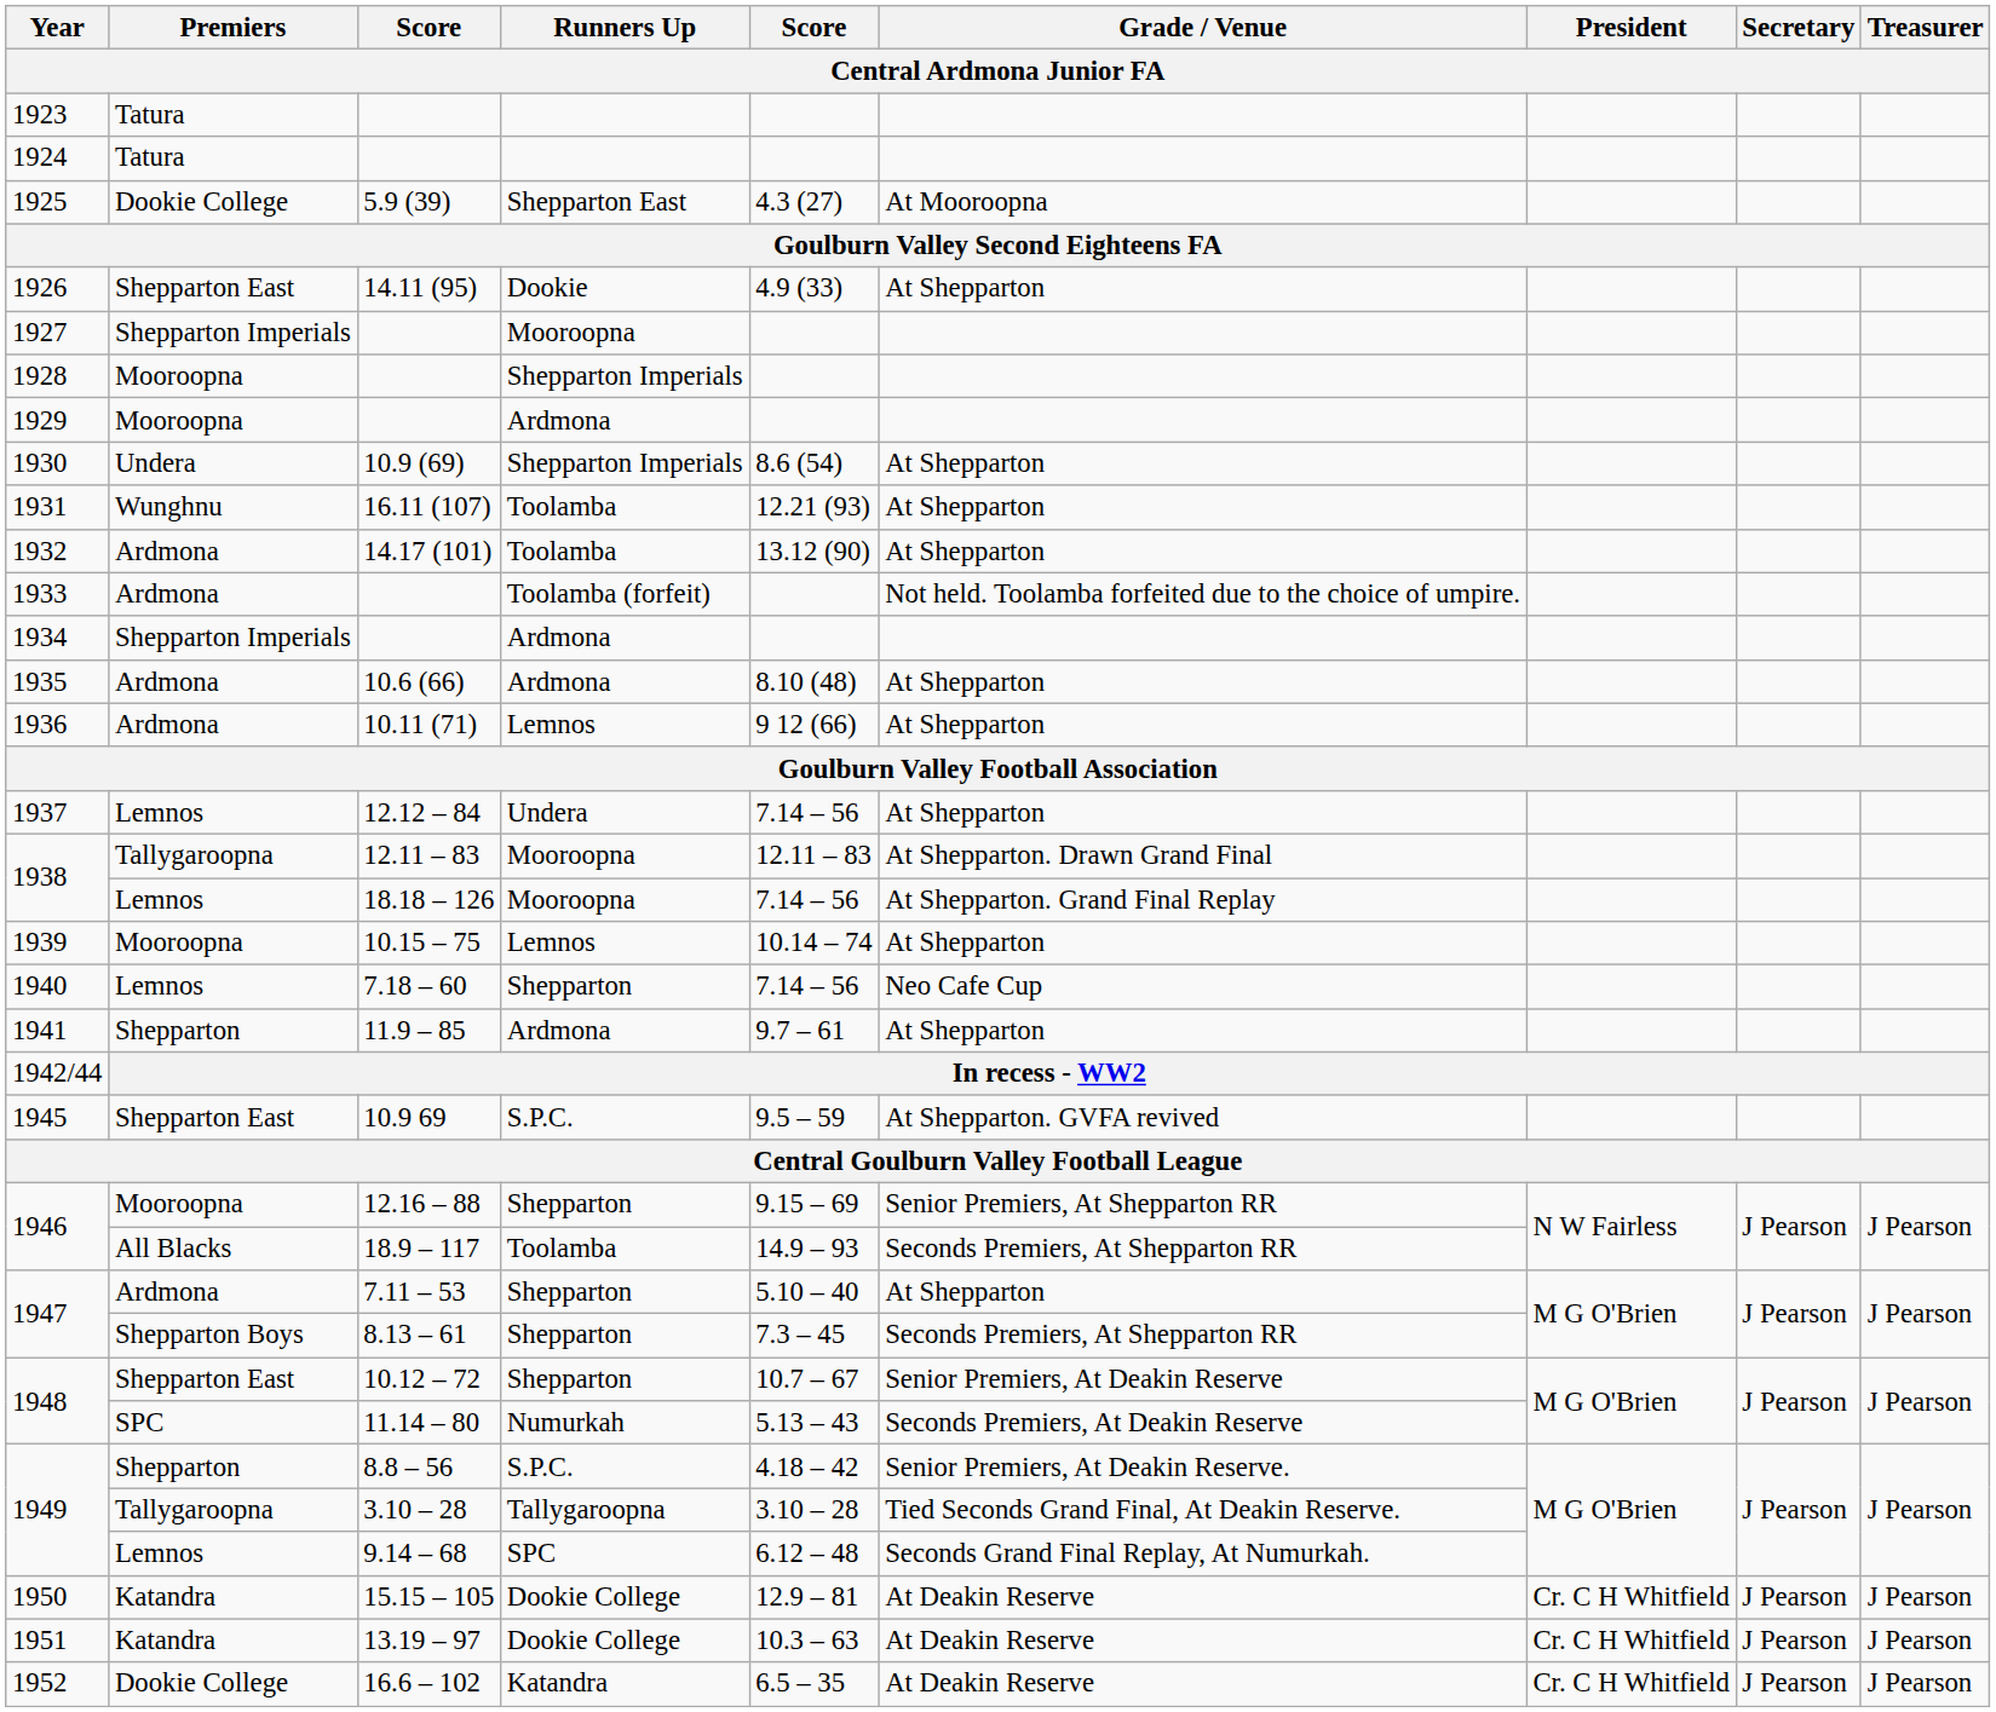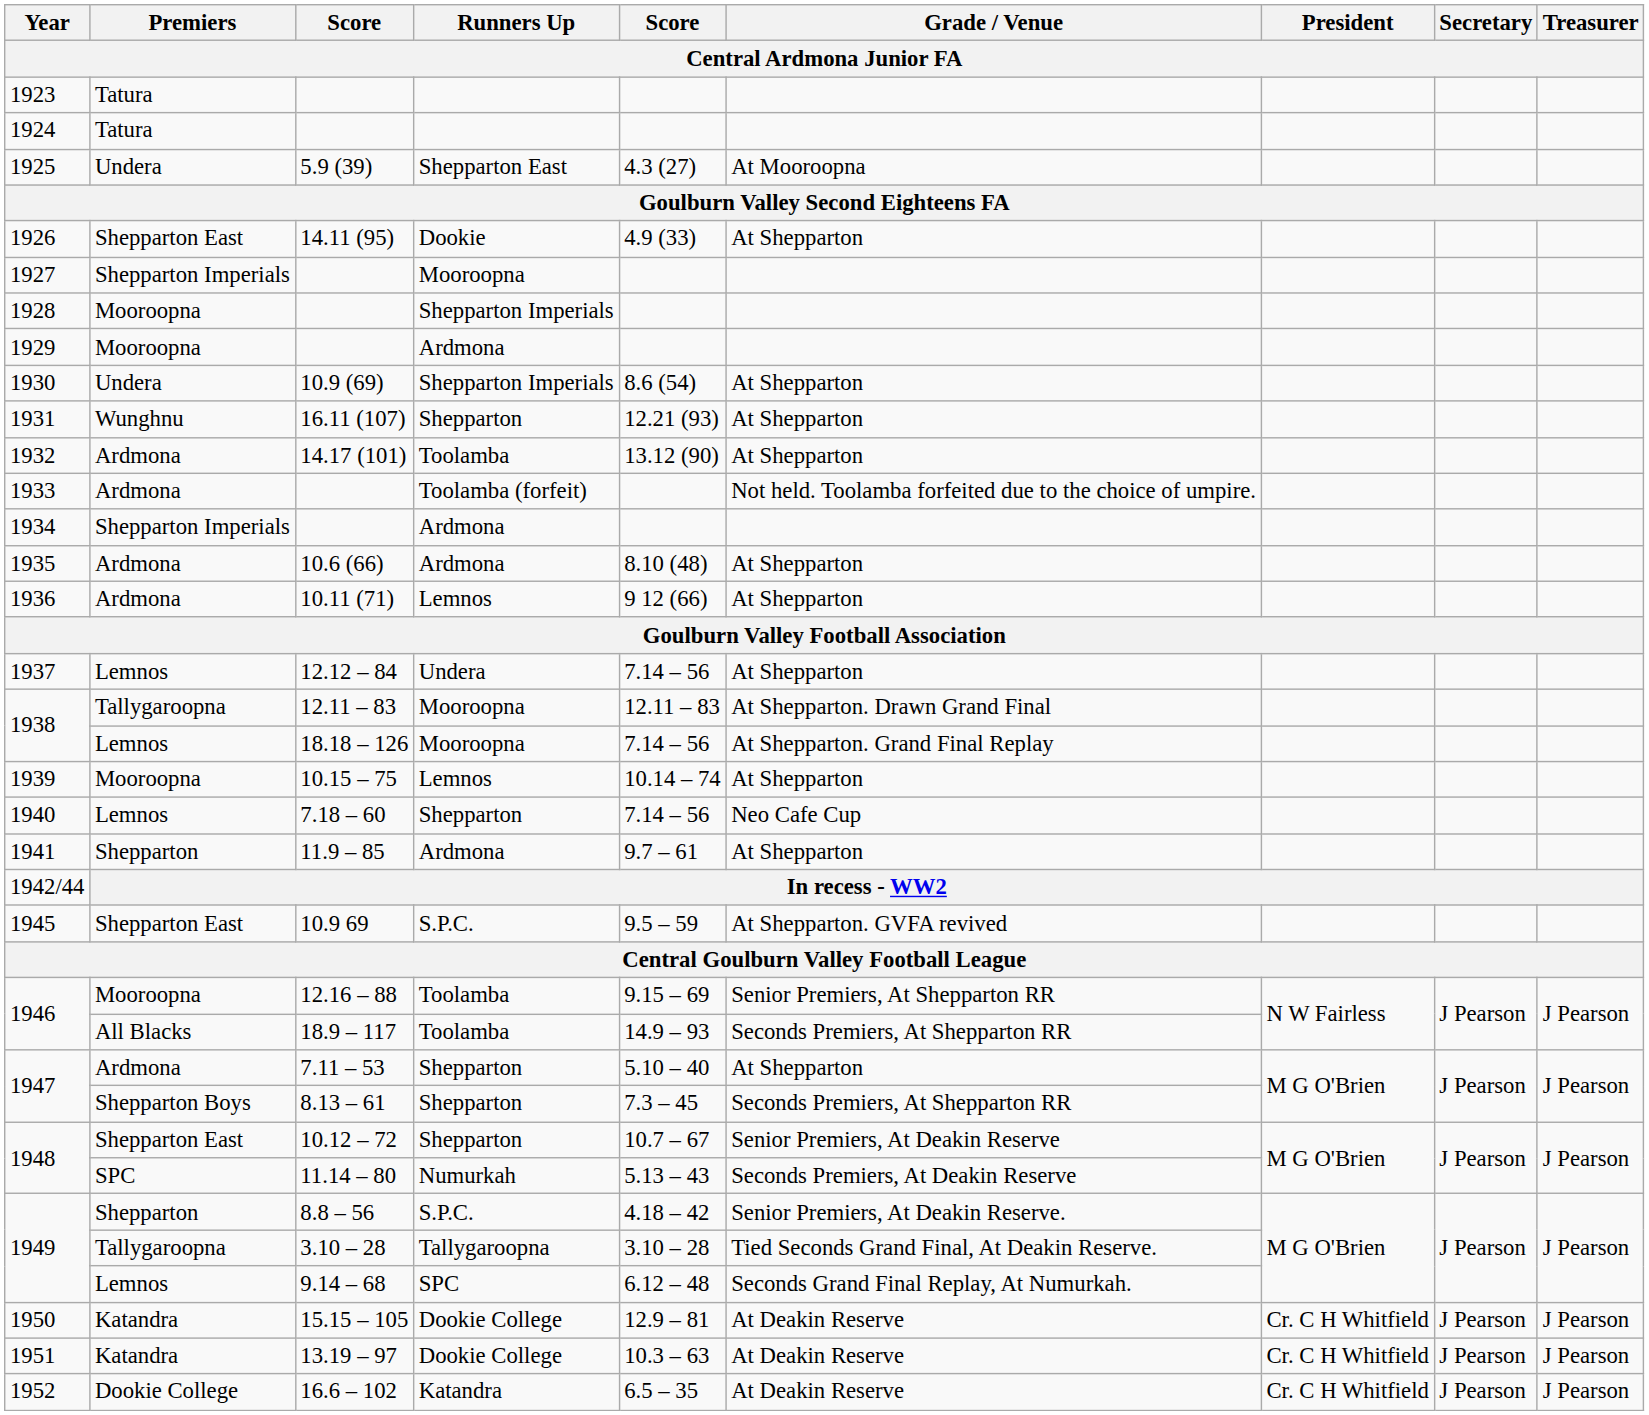1925 | Premiers: Dookie College -> Undera
1931 | Runners Up: Toolamba -> Shepparton
1946 / 12.16 – 88 | Runners Up: Shepparton -> Toolamba
